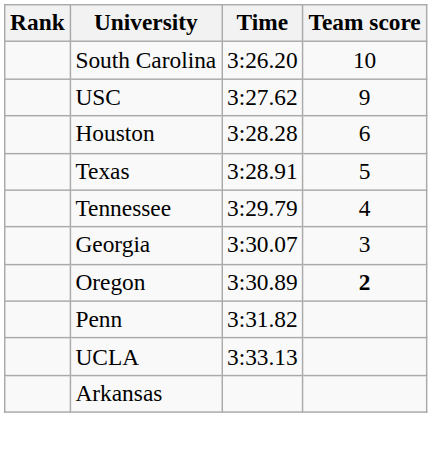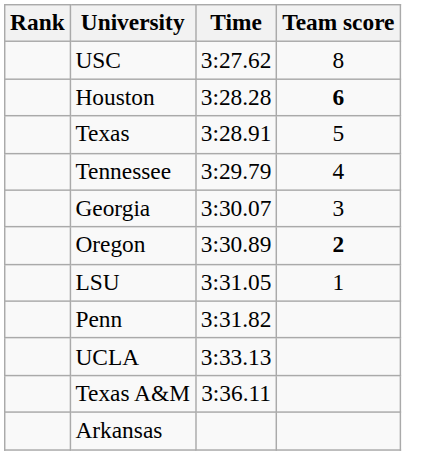- row: South Carolina | 3:26.20 | 10
USC | Team score: 9 -> 8
Houston | Team score: normal -> bold
+ row: LSU | 3:31.05 | 1
+ row: Texas A&M | 3:36.11
